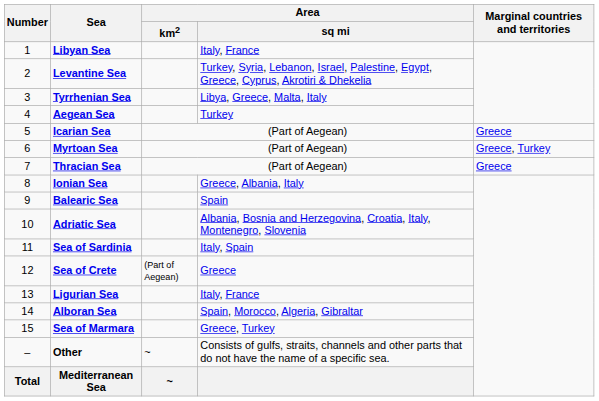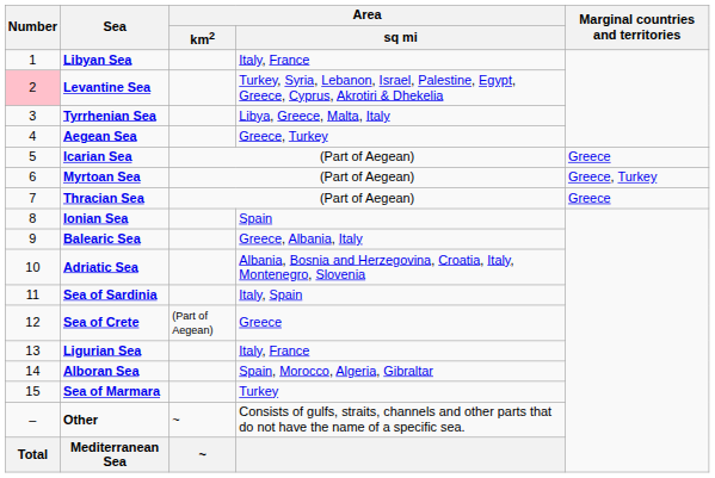Levantine Sea | Number: no background -> pink background
Aegean Sea | Area / sq mi: Turkey -> Greece, Turkey
Ionian Sea | Area / sq mi: Greece, Albania, Italy -> Spain
Balearic Sea | Area / sq mi: Spain -> Greece, Albania, Italy
Sea of Marmara | Area / sq mi: Greece, Turkey -> Turkey
